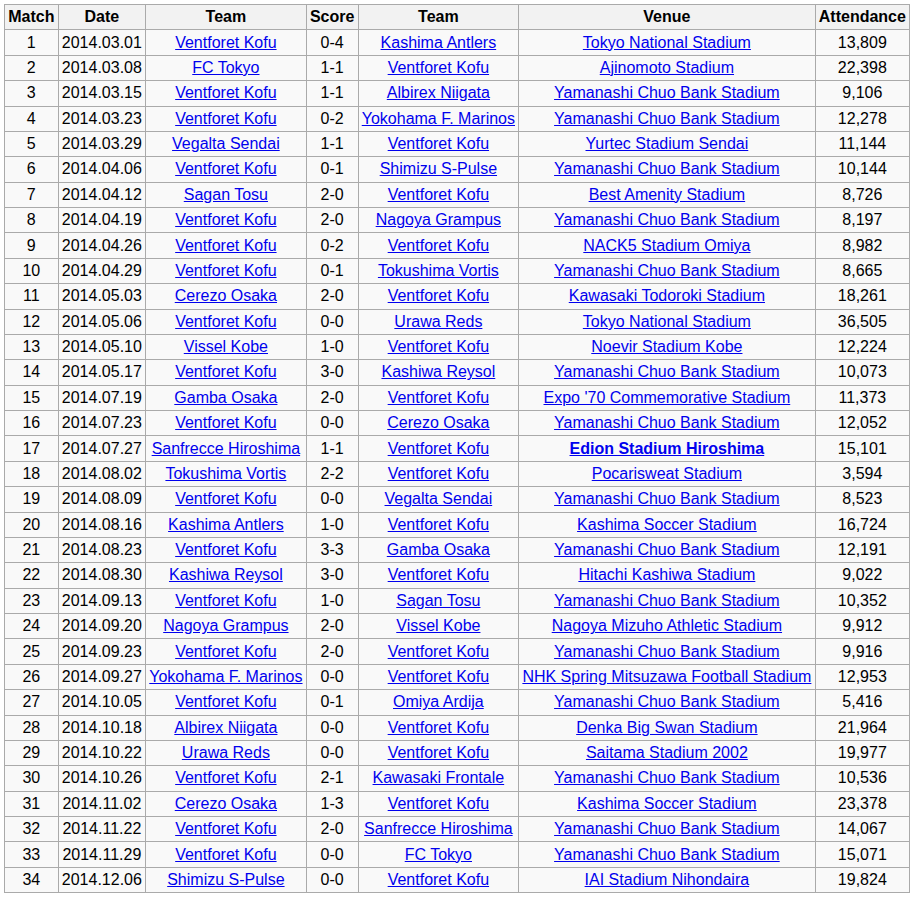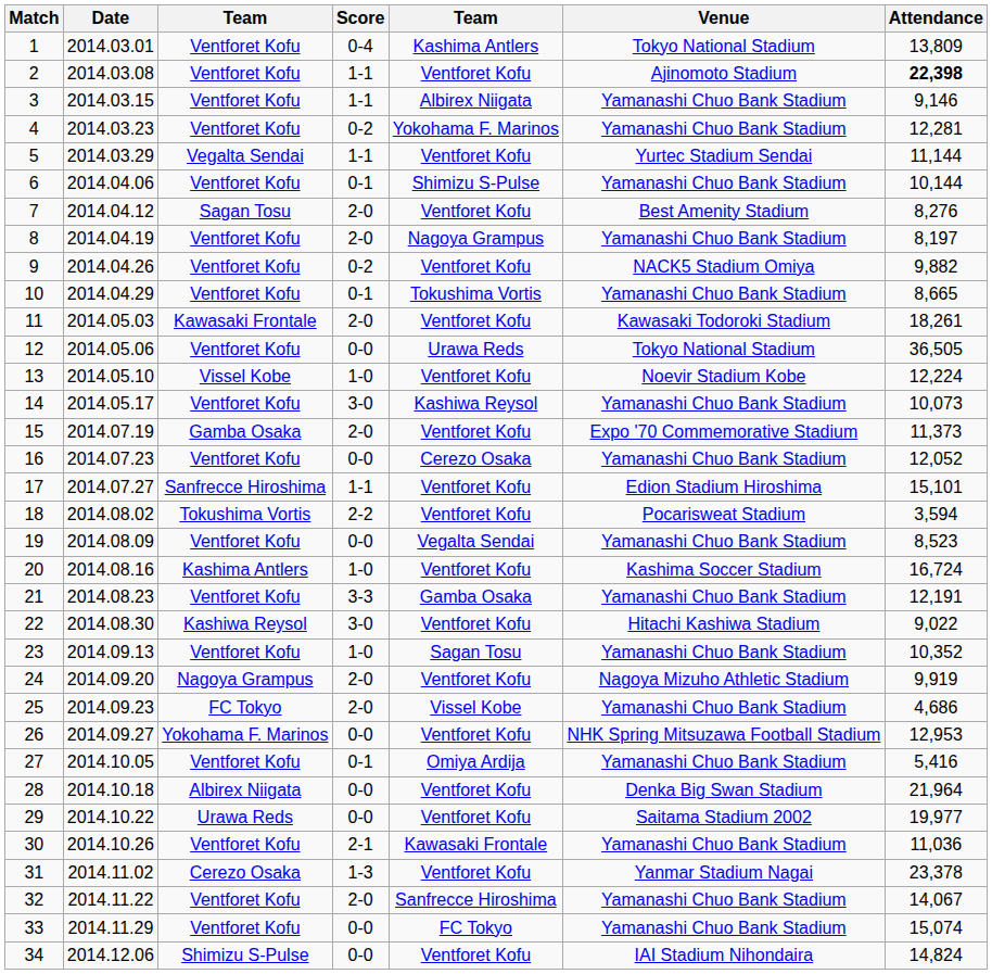2 | column 3: FC Tokyo -> Ventforet Kofu
2 | Attendance: normal -> bold
3 | Attendance: 9,106 -> 9,146
4 | Attendance: 12,278 -> 12,281
7 | Attendance: 8,726 -> 8,276
9 | Attendance: 8,982 -> 9,882
11 | column 3: Cerezo Osaka -> Kawasaki Frontale
17 | Venue: bold -> normal
24 | column 5: Vissel Kobe -> Ventforet Kofu
24 | Attendance: 9,912 -> 9,919
25 | column 3: Ventforet Kofu -> FC Tokyo
25 | column 5: Ventforet Kofu -> Vissel Kobe
25 | Attendance: 9,916 -> 4,686
30 | Attendance: 10,536 -> 11,036
31 | Venue: Kashima Soccer Stadium -> Yanmar Stadium Nagai
33 | Attendance: 15,071 -> 15,074
34 | Attendance: 19,824 -> 14,824
